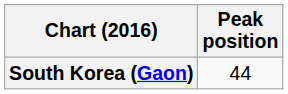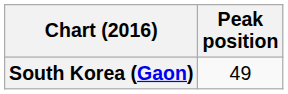South Korea (Gaon) | Peak position: 44 -> 49
